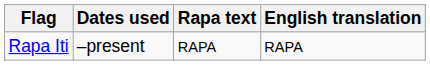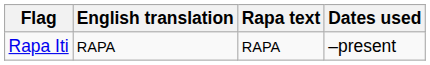columns swapped: Dates used <-> English translation
